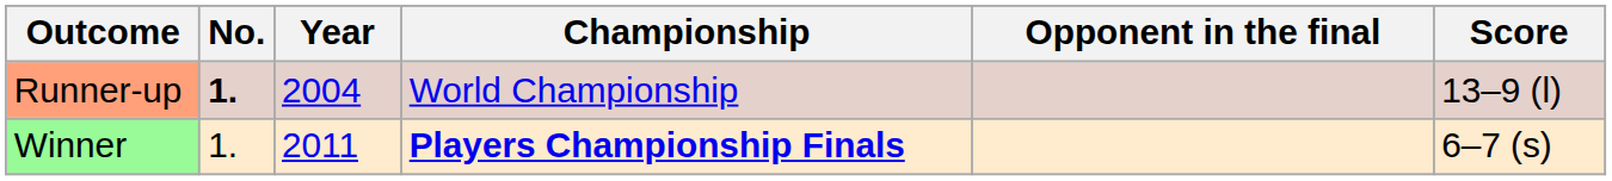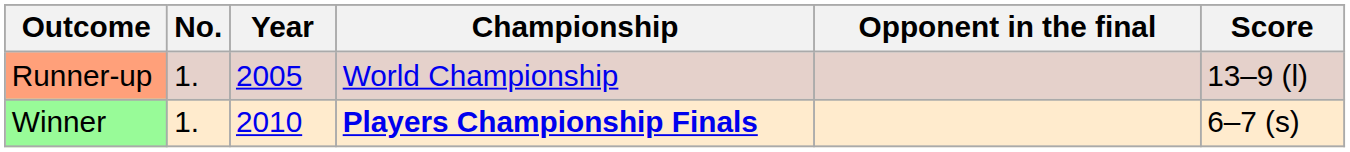Runner-up | No.: bold -> normal
Runner-up | Year: 2004 -> 2005
Winner | Year: 2011 -> 2010
